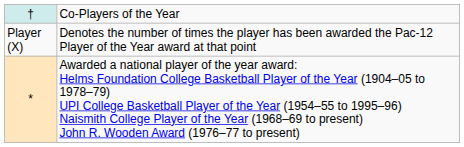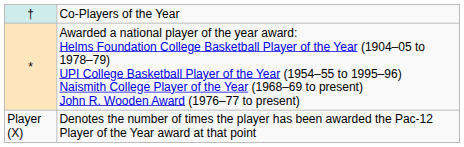rows swapped: * <-> Player (X)
